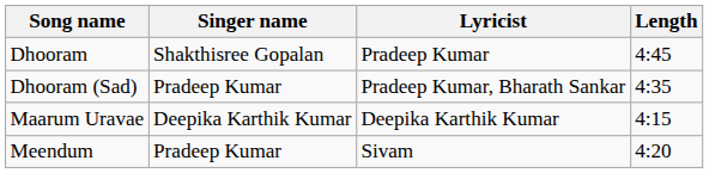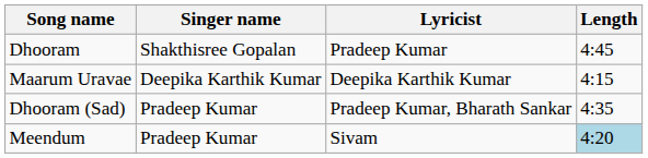rows swapped: Maarum Uravae <-> Dhooram (Sad)
Meendum | Length: no background -> lightblue background
